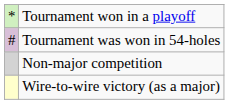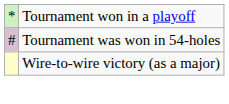- row: Non-major competition
